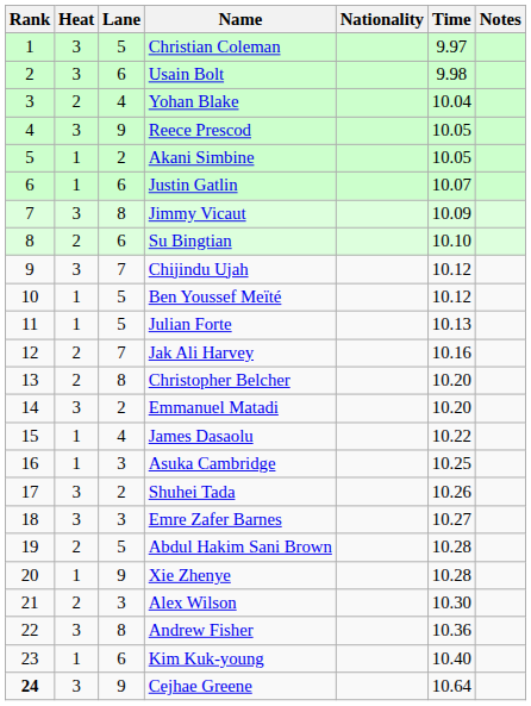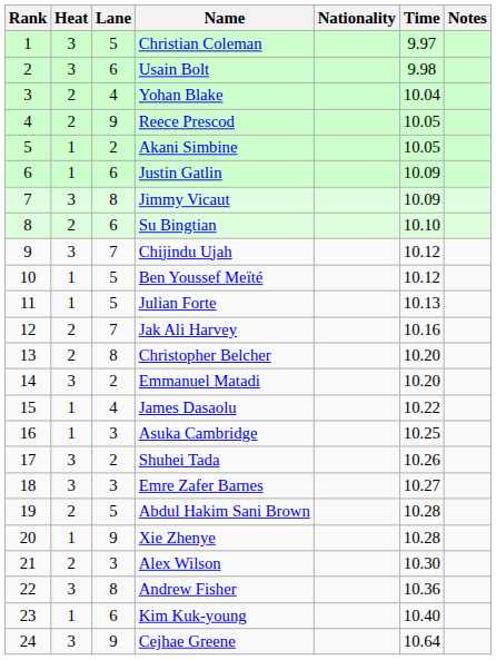Reece Prescod | Heat: 3 -> 2
Justin Gatlin | Time: 10.07 -> 10.09
Cejhae Greene | Rank: bold -> normal
